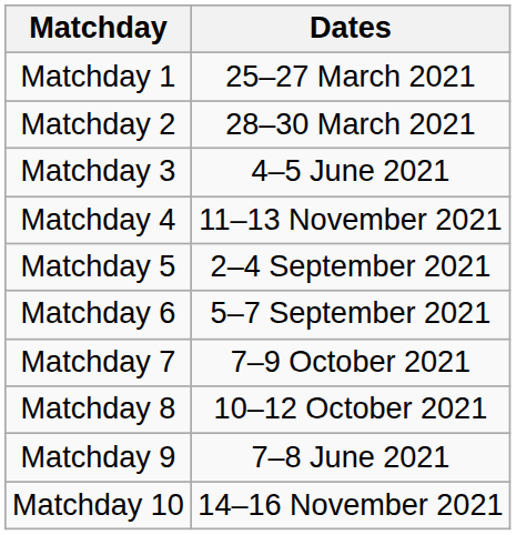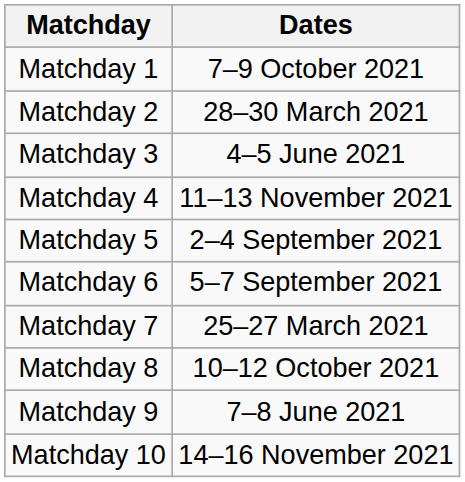Matchday 1 | Dates: 25–27 March 2021 -> 7–9 October 2021
Matchday 7 | Dates: 7–9 October 2021 -> 25–27 March 2021
